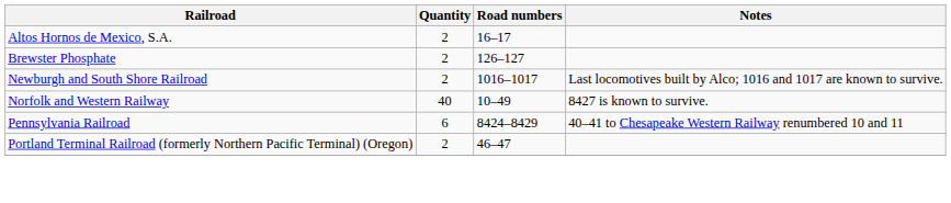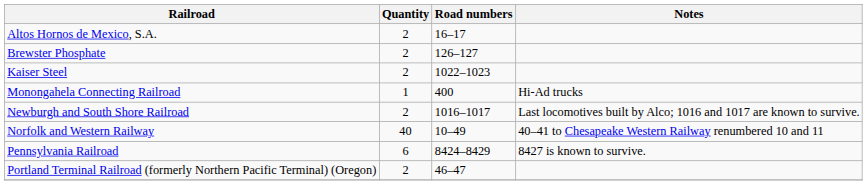+ row: Kaiser Steel | 2 | 1022–1023
+ row: Monongahela Connecting Railroad | 1 | 400 | Hi-Ad trucks
Norfolk and Western Railway | Notes: 8427 is known to survive. -> 40–41 to Chesapeake Western Railway renumbered 10 and 11
Pennsylvania Railroad | Notes: 40–41 to Chesapeake Western Railway renumbered 10 and 11 -> 8427 is known to survive.
